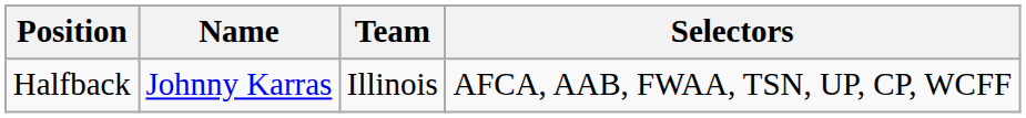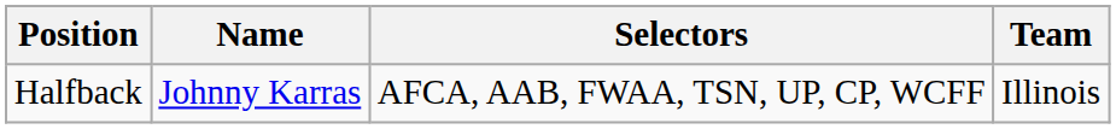columns swapped: Team <-> Selectors
